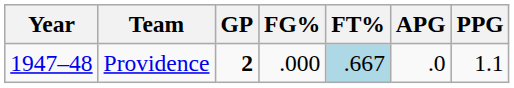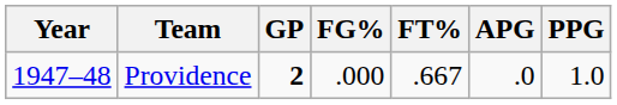Providence | FT%: lightblue background -> no background
Providence | PPG: 1.1 -> 1.0
